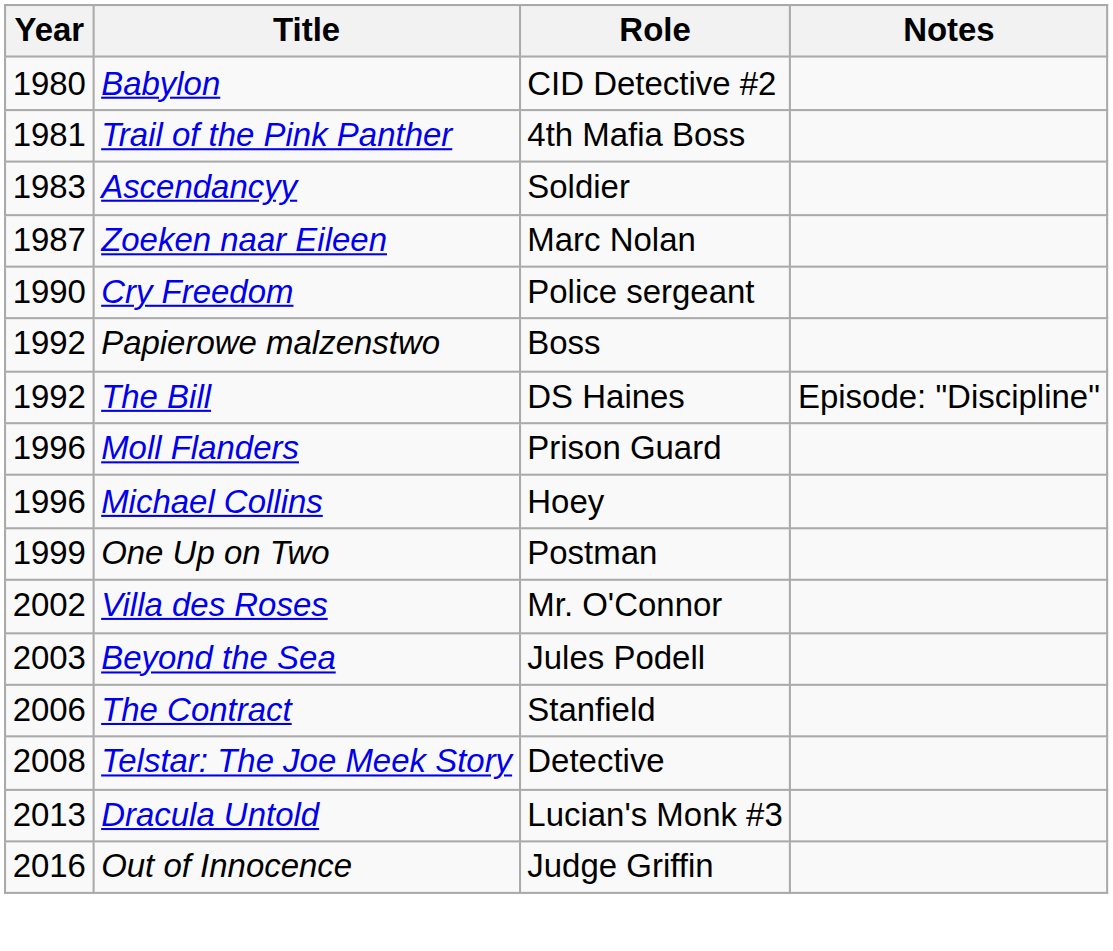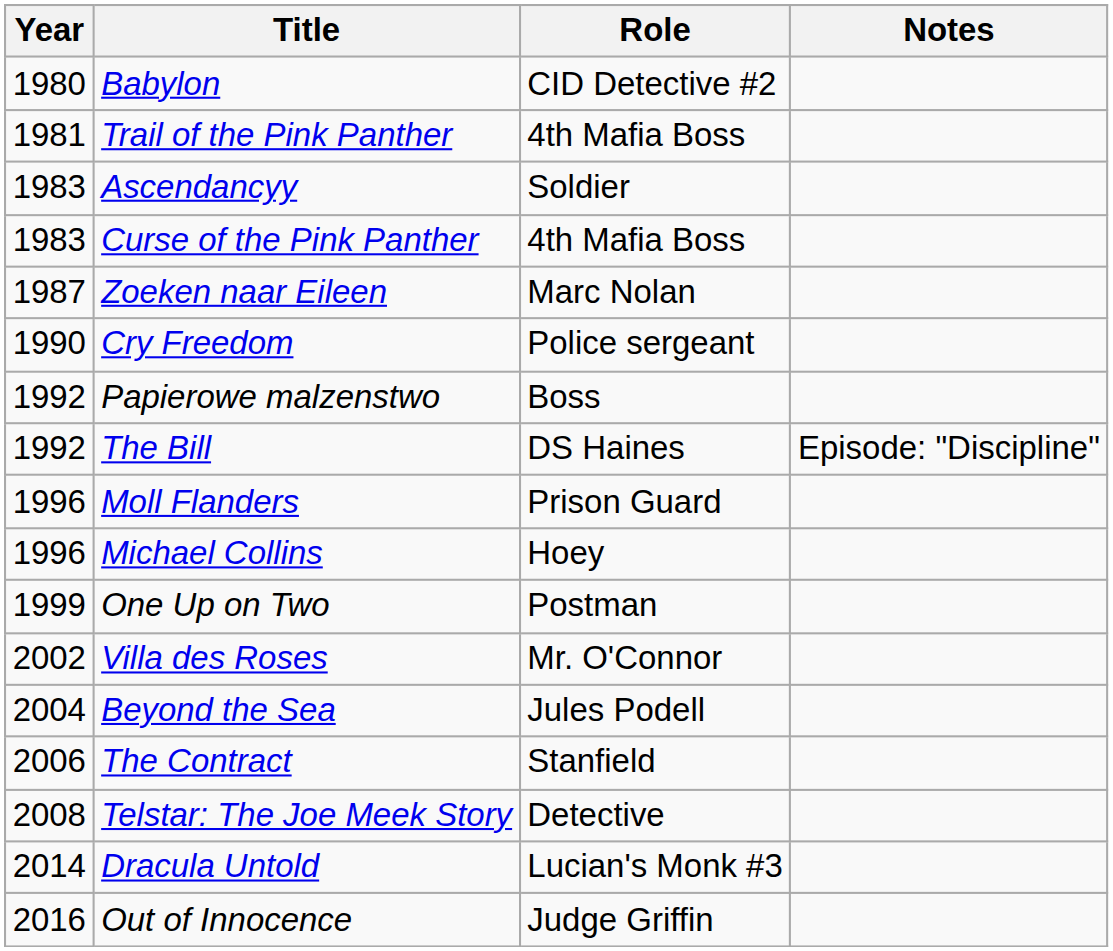+ row: 1983 | Curse of the Pink Panther | 4th Mafia Boss
Beyond the Sea | Year: 2003 -> 2004
Dracula Untold | Year: 2013 -> 2014
